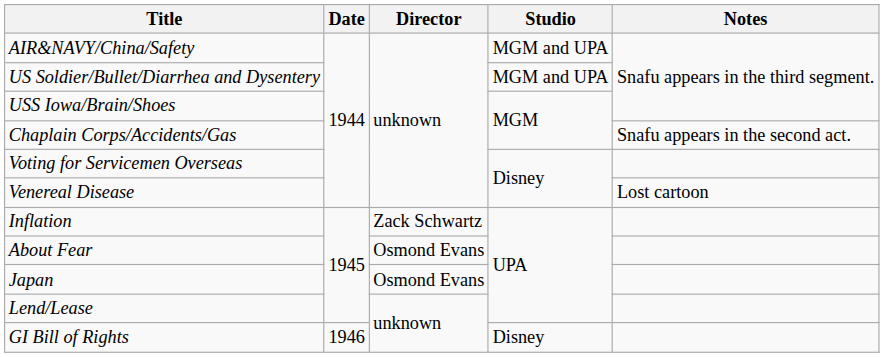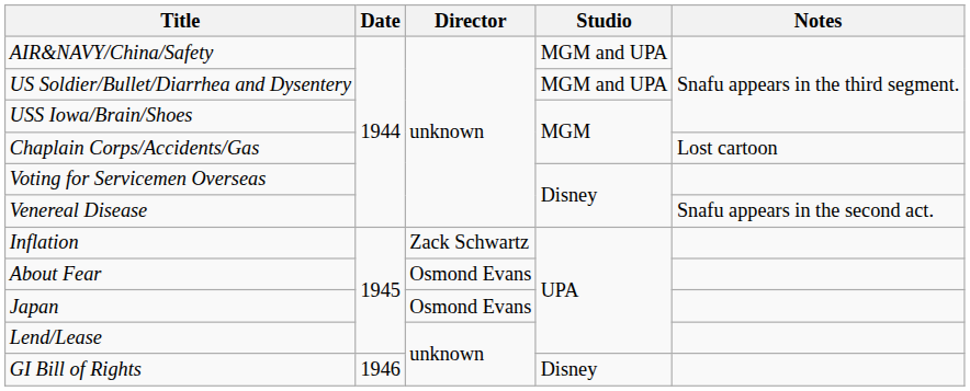Chaplain Corps/Accidents/Gas | Notes: Snafu appears in the second act. -> Lost cartoon
Venereal Disease | Notes: Lost cartoon -> Snafu appears in the second act.
